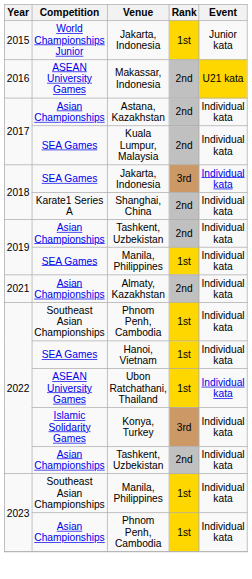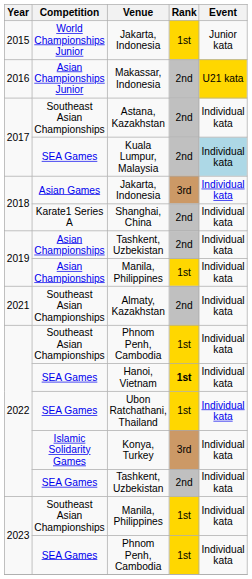Makassar, Indonesia | Competition: ASEAN University Games -> Asian Championships Junior
Astana, Kazakhstan | Competition: Asian Championships -> Southeast Asian Championships
Kuala Lumpur, Malaysia | Event: no background -> lightblue background
2018 / Jakarta, Indonesia | Competition: SEA Games -> Asian Games
2019 / Manila, Philippines | Competition: SEA Games -> Asian Championships
Almaty, Kazakhstan | Competition: Asian Championships -> Southeast Asian Championships
Hanoi, Vietnam | Rank: normal -> bold
Ubon Ratchathani, Thailand | Competition: ASEAN University Games -> SEA Games
2022 / Tashkent, Uzbekistan | Competition: Asian Championships -> SEA Games
2023 / Phnom Penh, Cambodia | Competition: Asian Championships -> SEA Games
